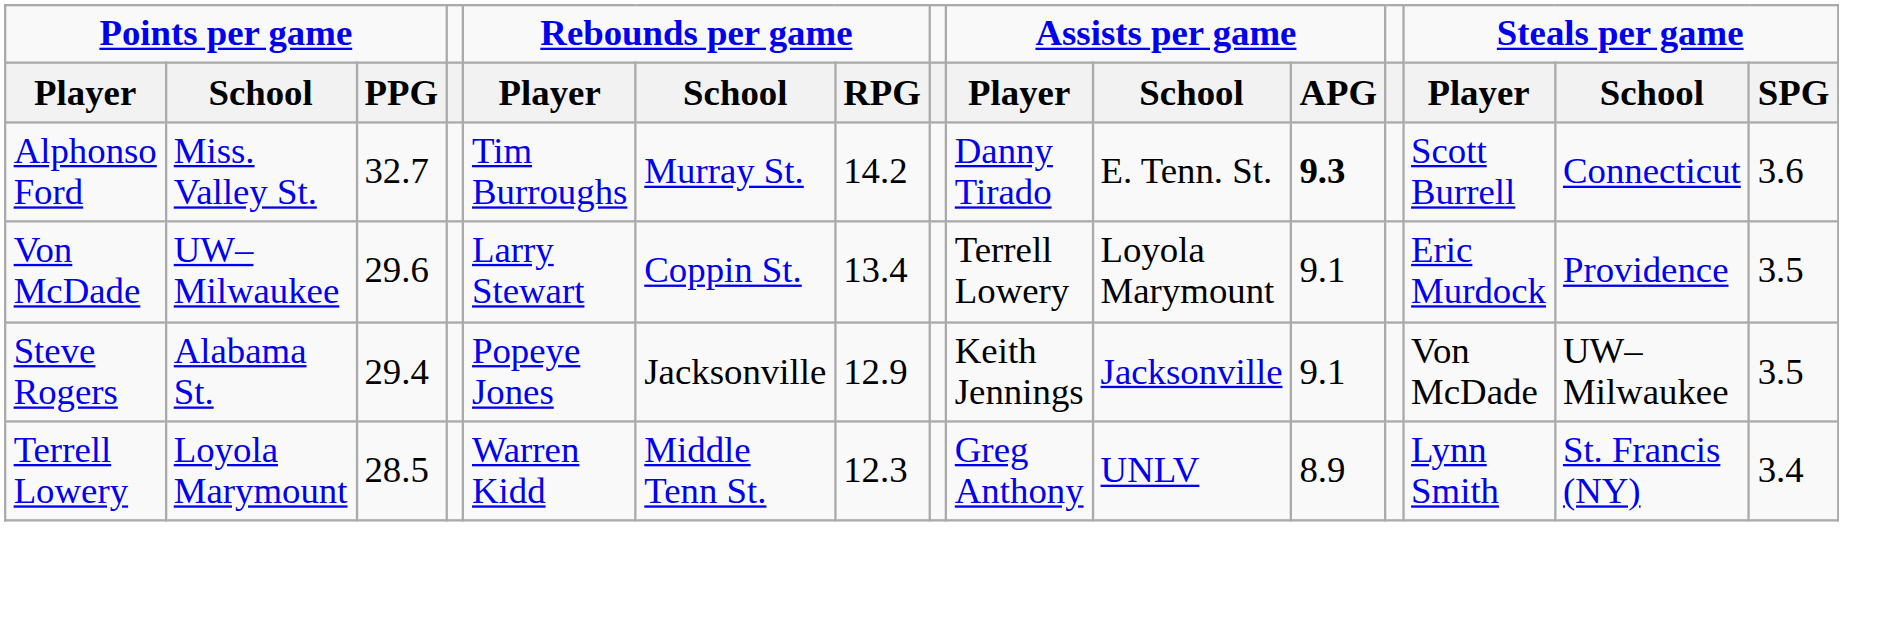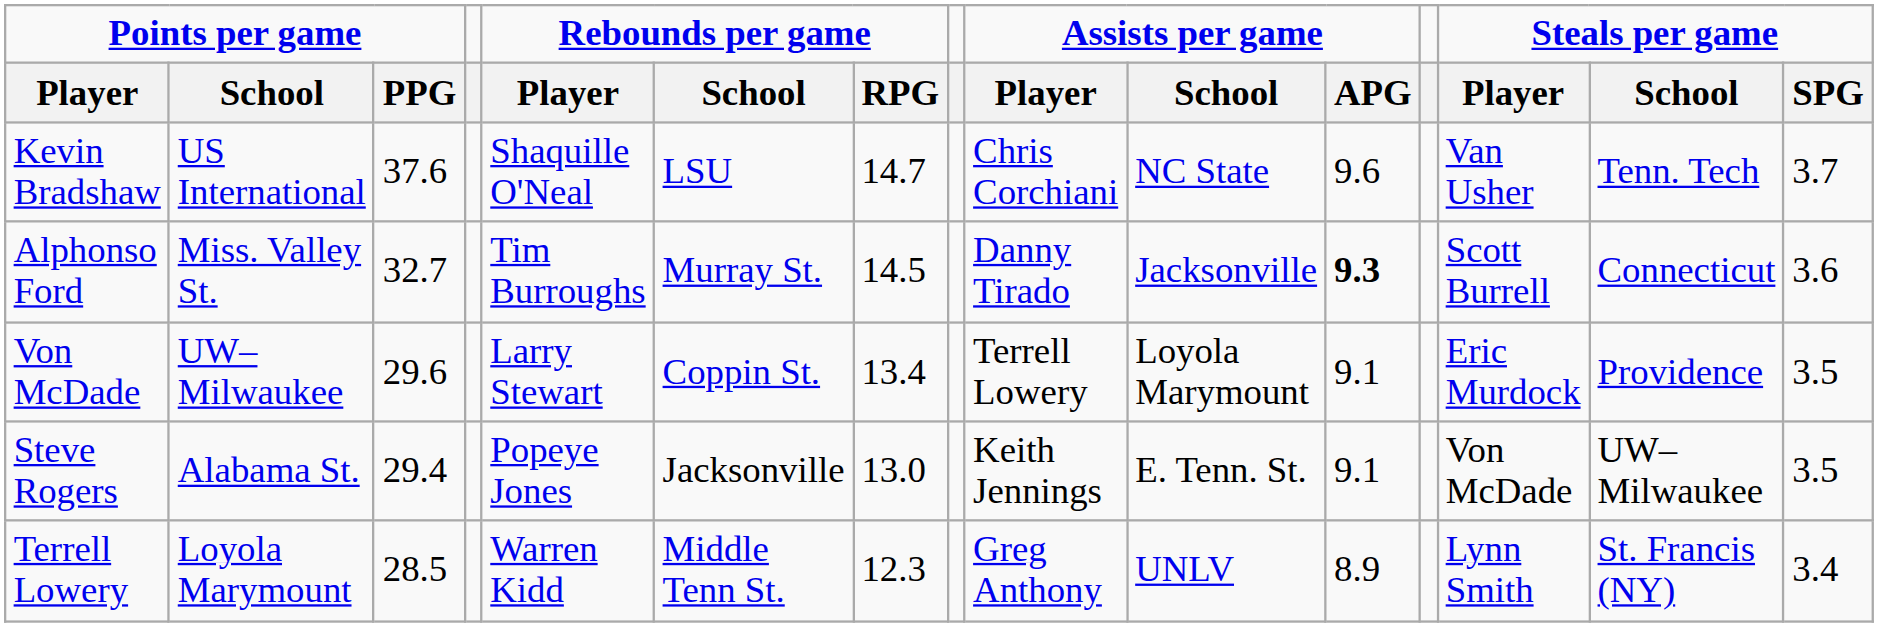+ row: Kevin Bradshaw | US International | 37.6 | Shaquille O'Neal | LSU | 14.7 | Chris Corchiani | NC State | 9.6 | Van Usher | Tenn. Tech | 3.7
Alphonso Ford | Rebounds per game / RPG: 14.2 -> 14.5
Alphonso Ford | Assists per game / School: E. Tenn. St. -> Jacksonville
Steve Rogers | Rebounds per game / RPG: 12.9 -> 13.0
Steve Rogers | Assists per game / School: Jacksonville -> E. Tenn. St.
